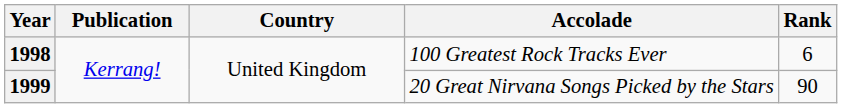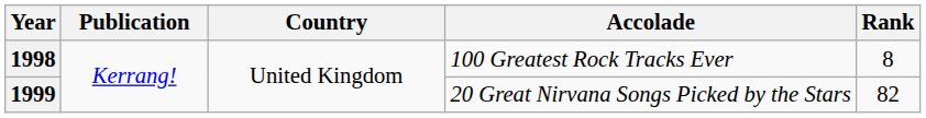1998 | Rank: 6 -> 8
1999 | Rank: 90 -> 82
